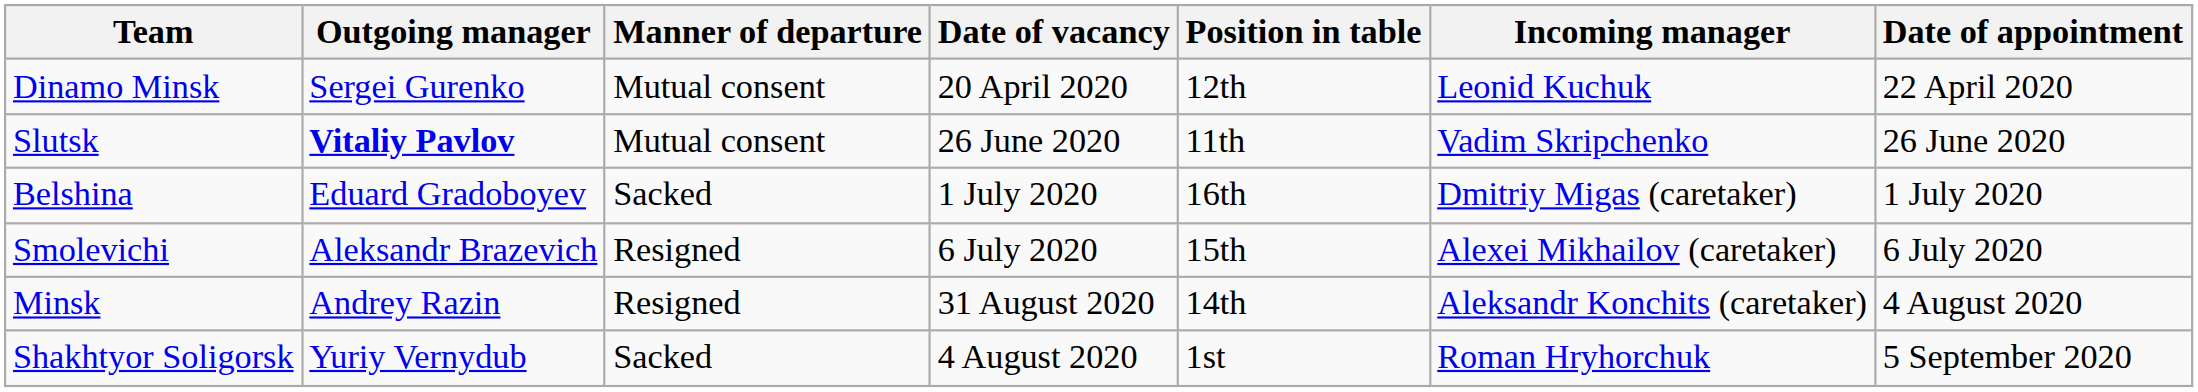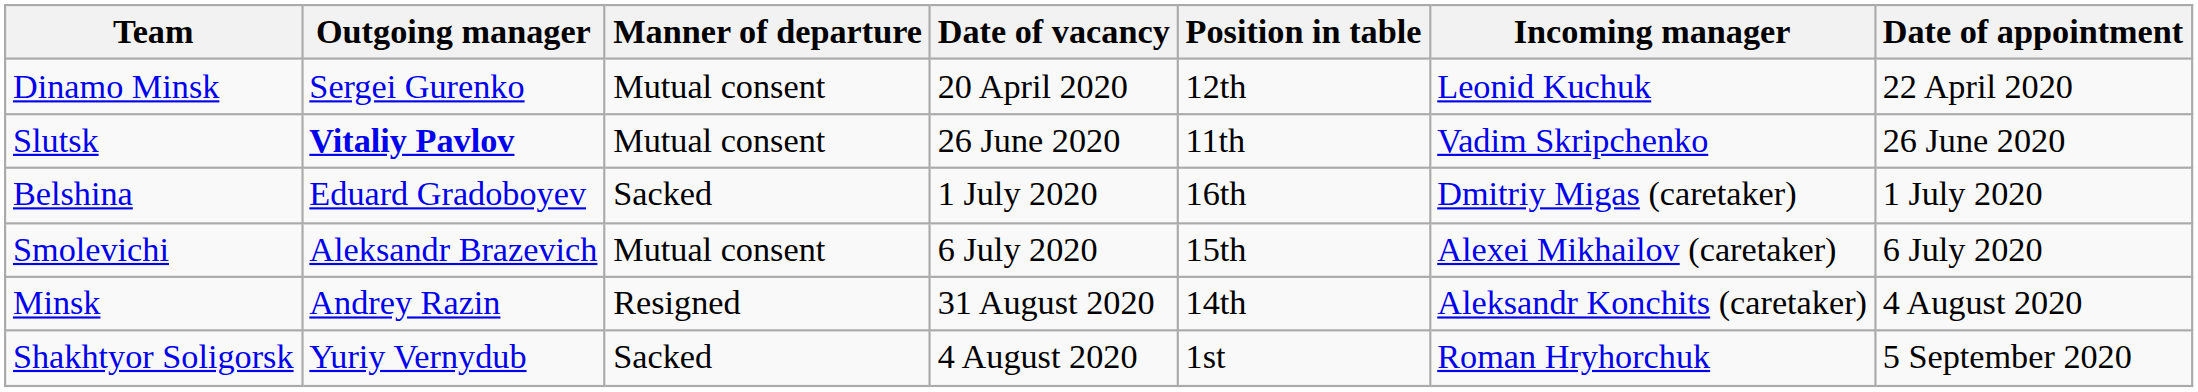Smolevichi | Manner of departure: Resigned -> Mutual consent
